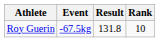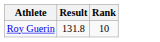- column: Event | -67.5kg
